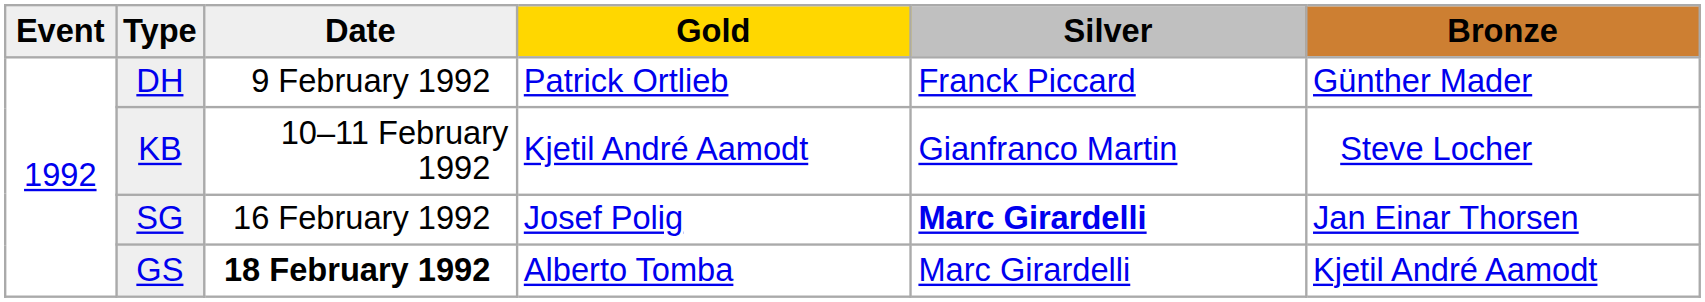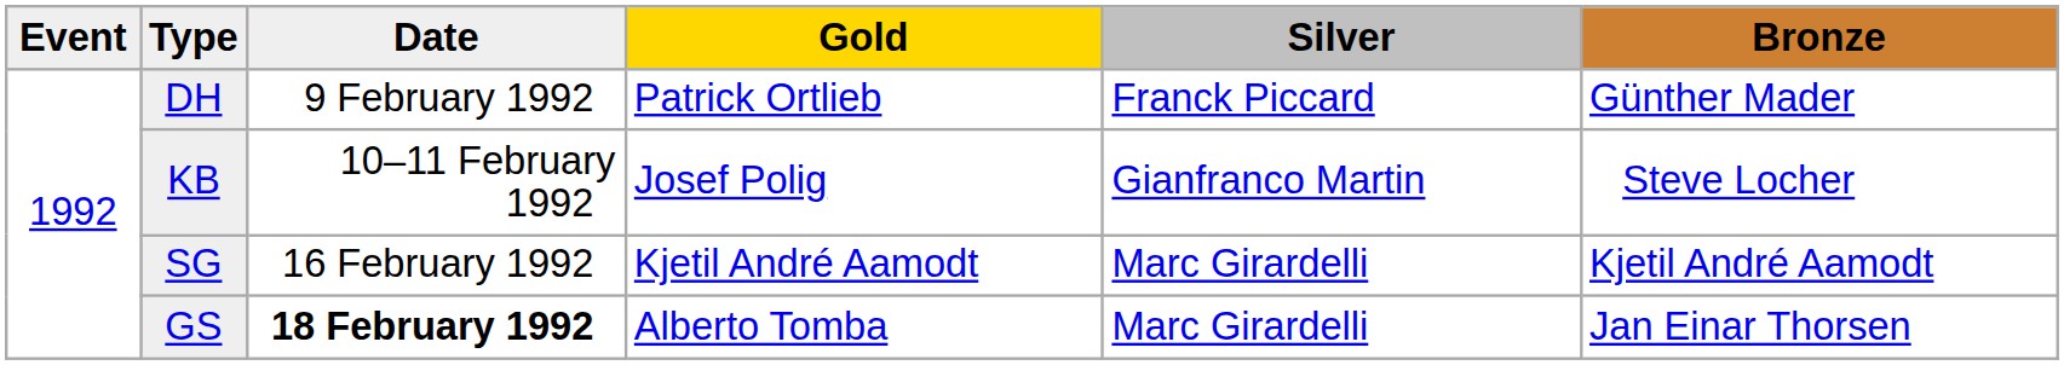KB | Gold: Kjetil André Aamodt -> Josef Polig
SG | Gold: Josef Polig -> Kjetil André Aamodt
SG | Silver: bold -> normal
SG | Bronze: Jan Einar Thorsen -> Kjetil André Aamodt
GS | Bronze: Kjetil André Aamodt -> Jan Einar Thorsen
